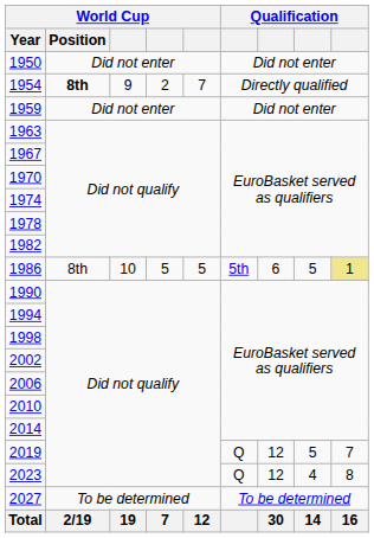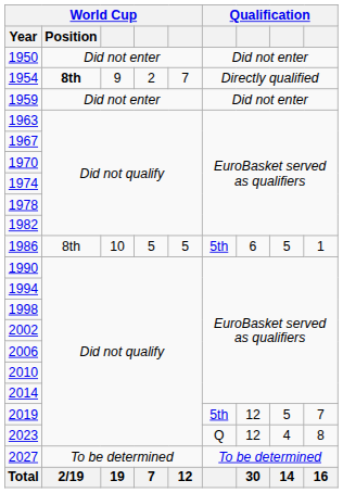1986 | column 9: khaki background -> no background
2019 | column 6: Q -> 5th
